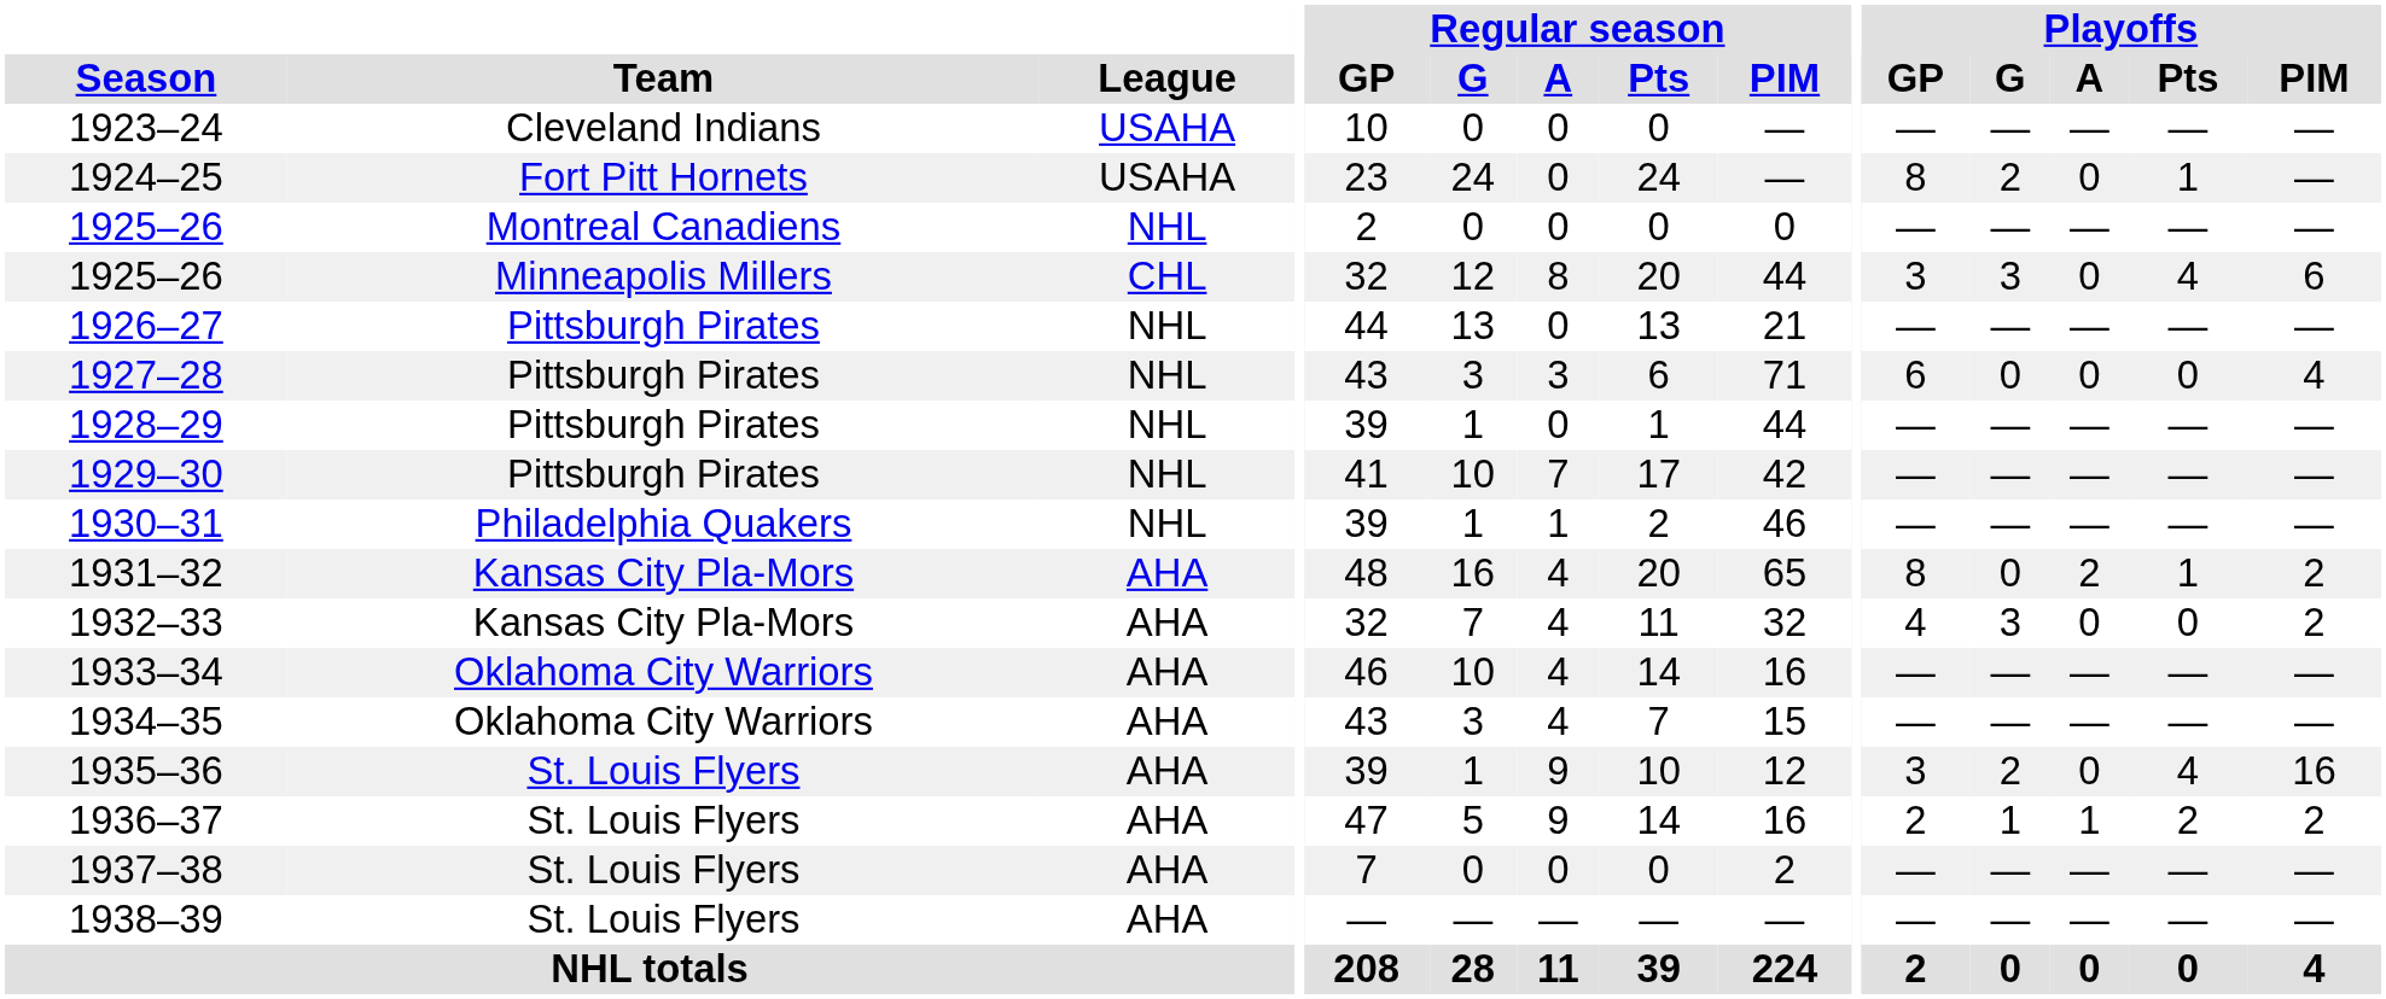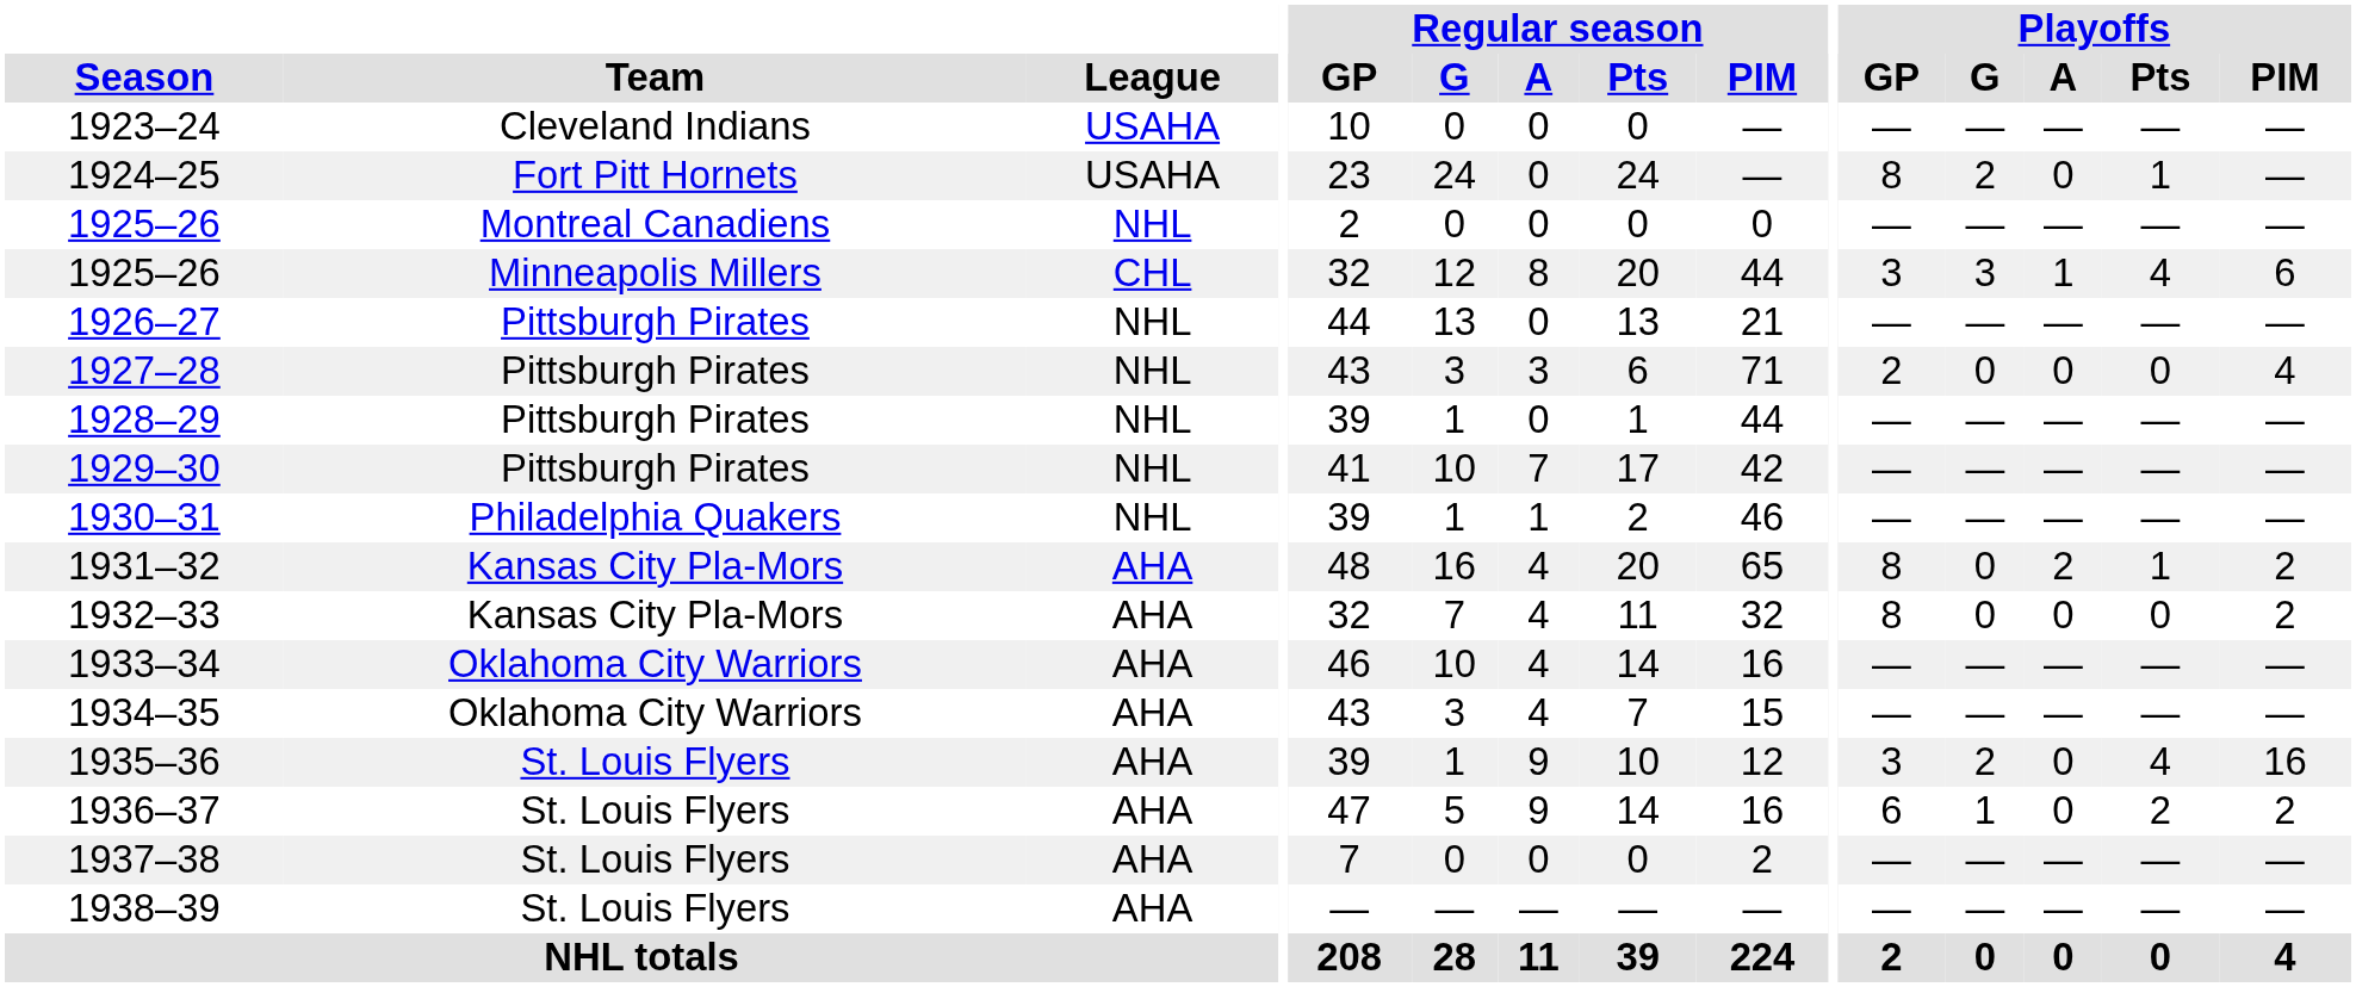1925–26 / Minneapolis Millers | Playoffs / A: 0 -> 1
1927–28 | Playoffs / GP: 6 -> 2
1932–33 | Playoffs / GP: 4 -> 8
1932–33 | Playoffs / G: 3 -> 0
1936–37 | Playoffs / GP: 2 -> 6
1936–37 | Playoffs / A: 1 -> 0
